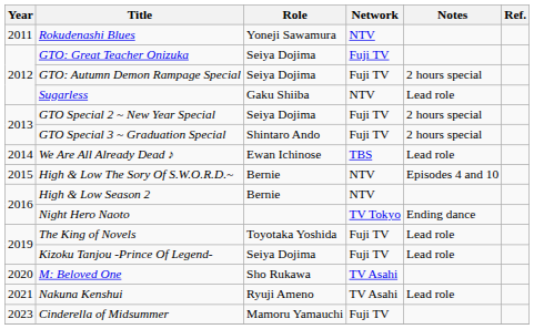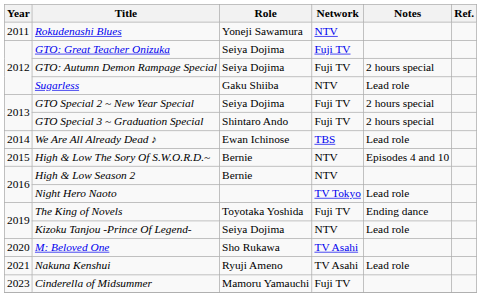Night Hero Naoto | Notes: Ending dance -> Lead role
The King of Novels | Notes: Lead role -> Ending dance
Kizoku Tanjou -Prince Of Legend- | Network: Fuji TV -> NTV
